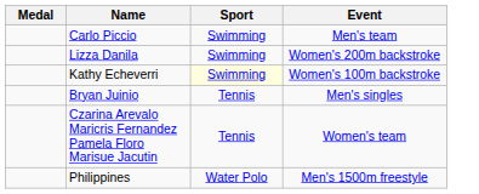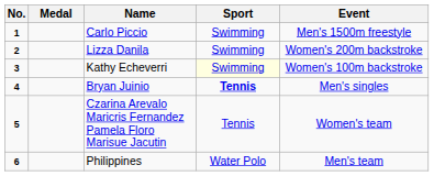+ column: No. | 1 | 2 | 3 | 4 | 5 | 6
Carlo Piccio | Event: Men's team -> Men's 1500m freestyle
Bryan Juinio | Sport: normal -> bold
Philippines | Event: Men's 1500m freestyle -> Men's team
